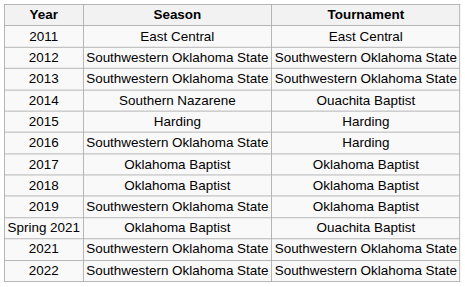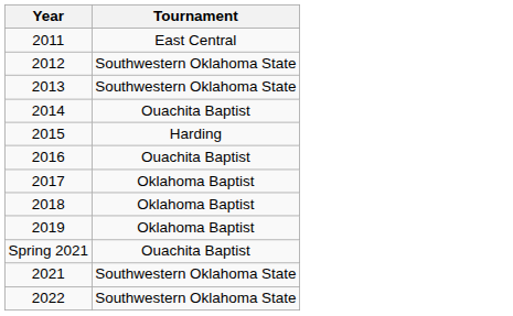- column: Season | East Central | Southwestern Oklahoma State | Southwestern Oklahoma State | Southern Nazarene | Harding | Southwestern Oklahoma State | Oklahoma Baptist | Oklahoma Baptist | Southwestern Oklahoma State | Oklahoma Baptist | Southwestern Oklahoma State | Southwestern Oklahoma State
2016 | Tournament: Harding -> Ouachita Baptist
